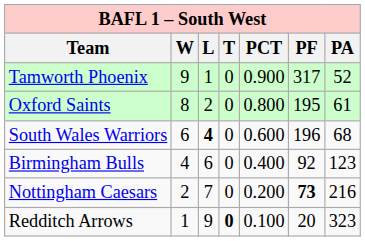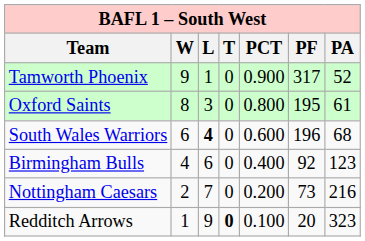Oxford Saints | L: 2 -> 3
Nottingham Caesars | PF: bold -> normal
